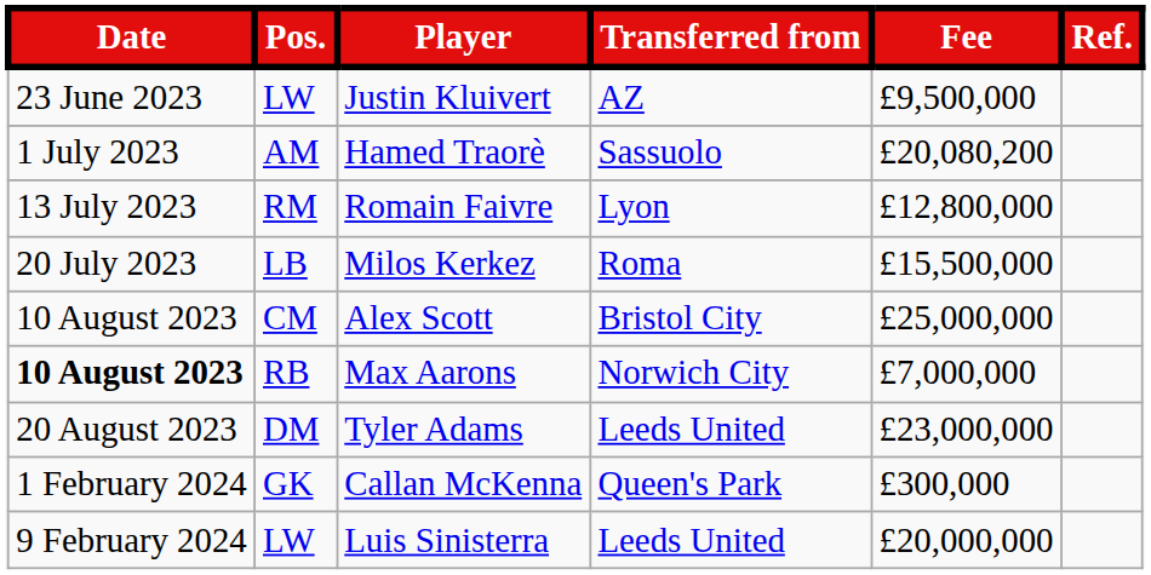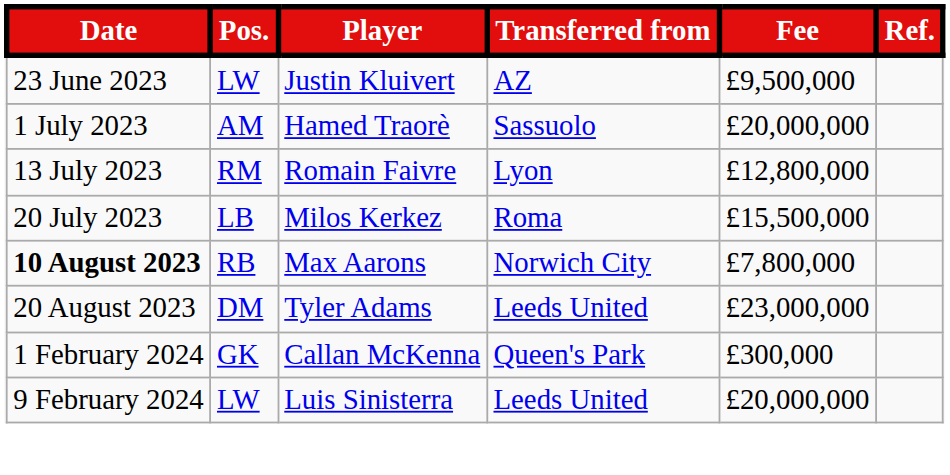Hamed Traorè | Fee: £20,080,200 -> £20,000,000
- row: 10 August 2023 | CM | Alex Scott | Bristol City | £25,000,000
Max Aarons | Fee: £7,000,000 -> £7,800,000
